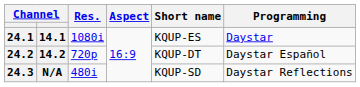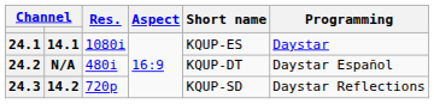24.2 | column 2: 14.2 -> N/A
24.2 | Res.: 720p -> 480i
24.3 | column 2: N/A -> 14.2
24.3 | Res.: 480i -> 720p
